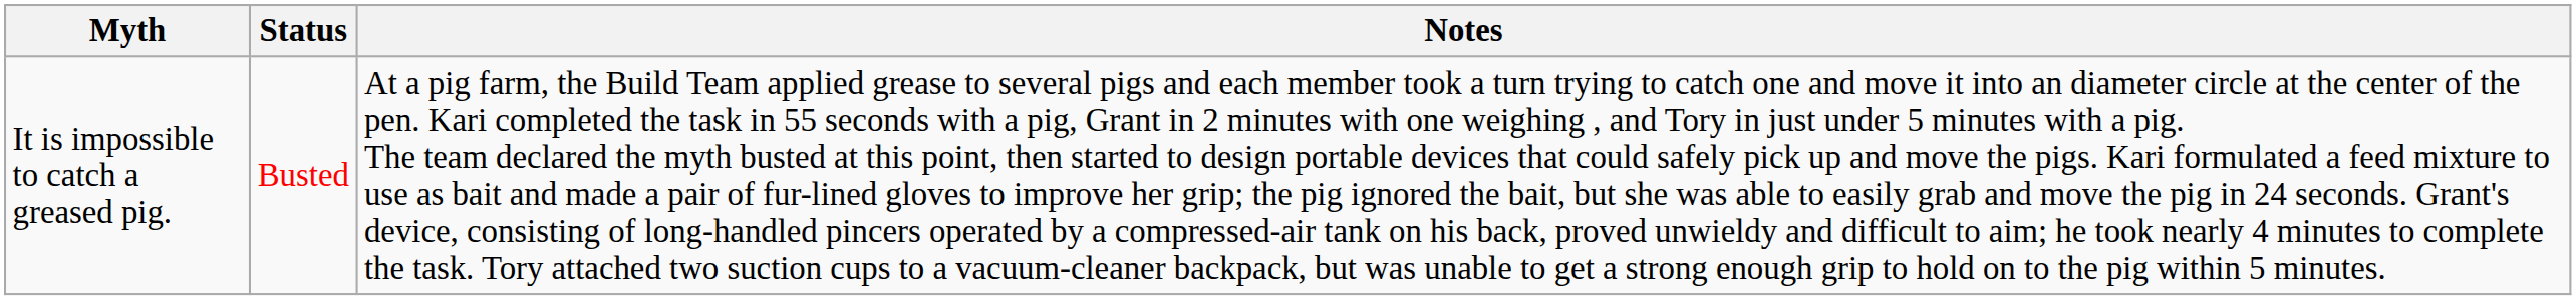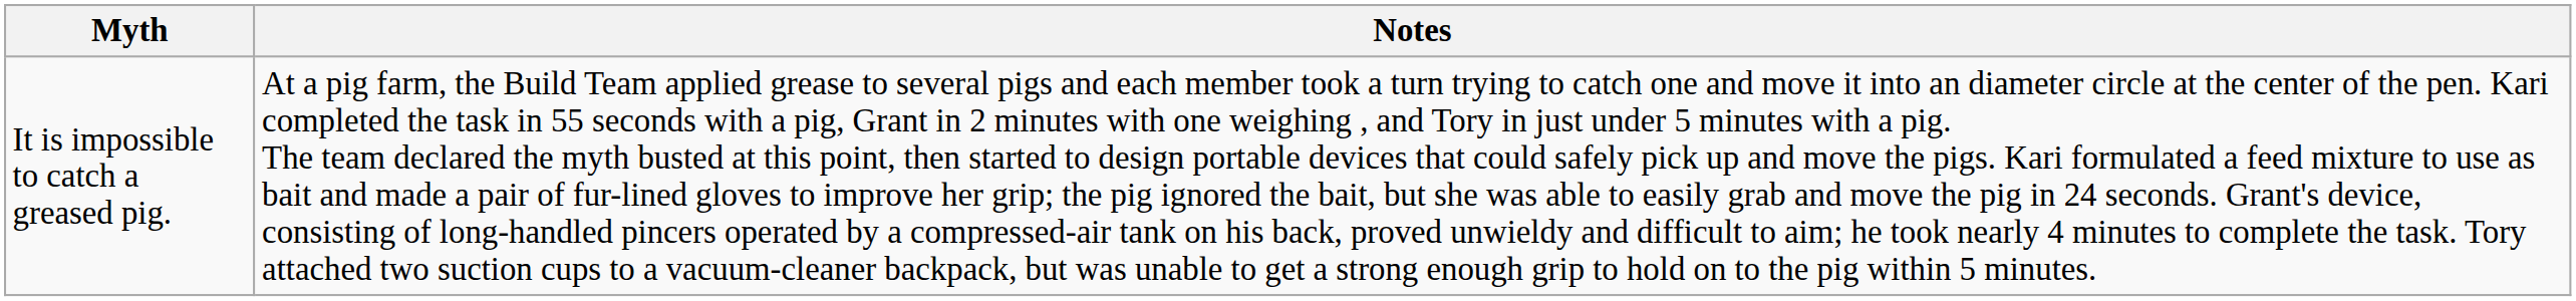- column: Status | Busted
